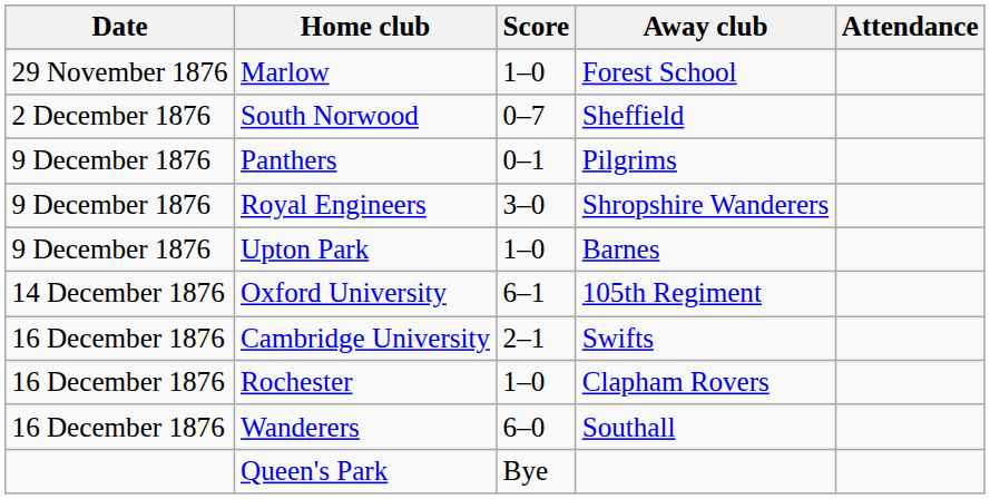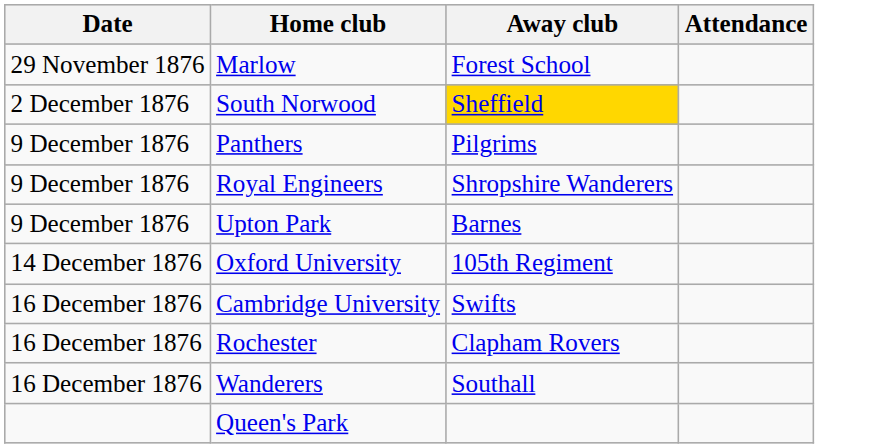- column: Score | 1–0 | 0–7 | 0–1 | 3–0 | 1–0 | 6–1 | 2–1 | 1–0 | 6–0 | Bye
South Norwood | Away club: no background -> gold background
